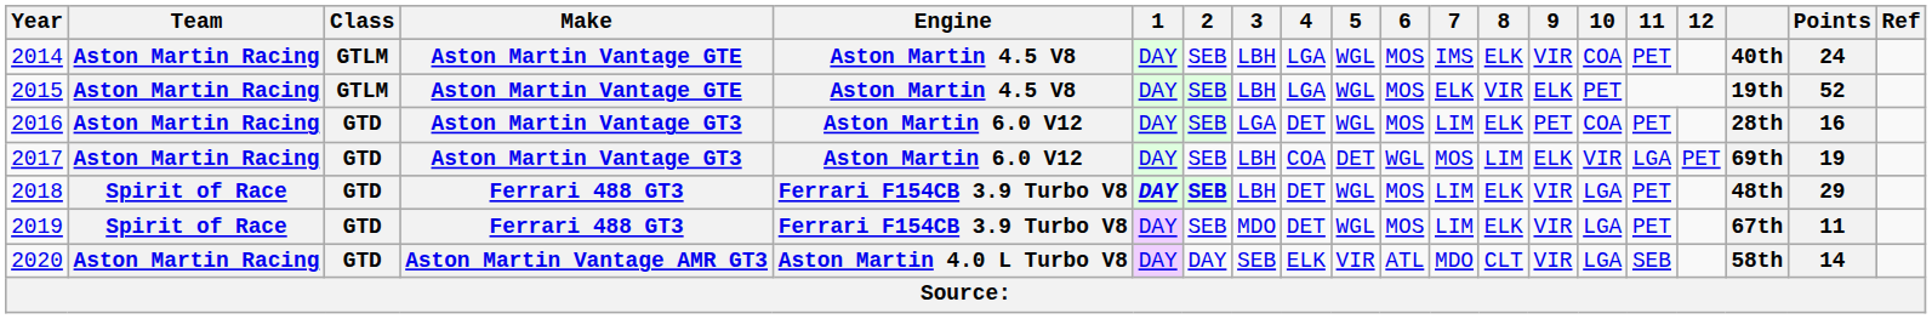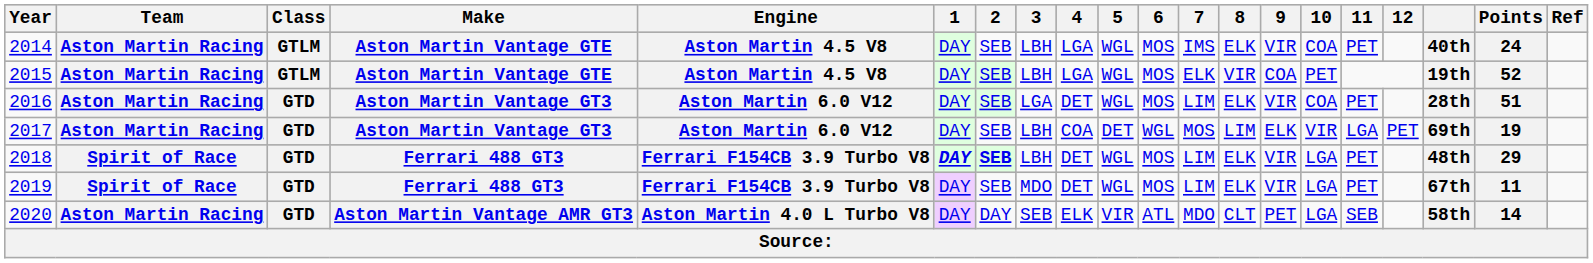2015 | 9: ELK -> COA
2016 | 9: PET -> VIR
2016 | Points: 16 -> 51
2020 | 9: VIR -> PET
